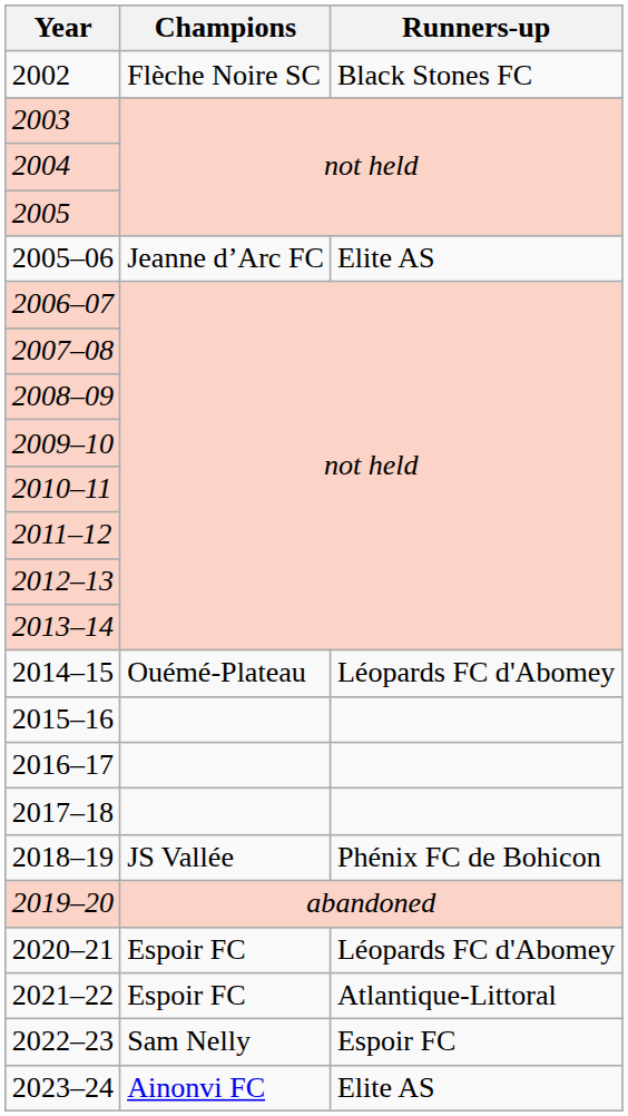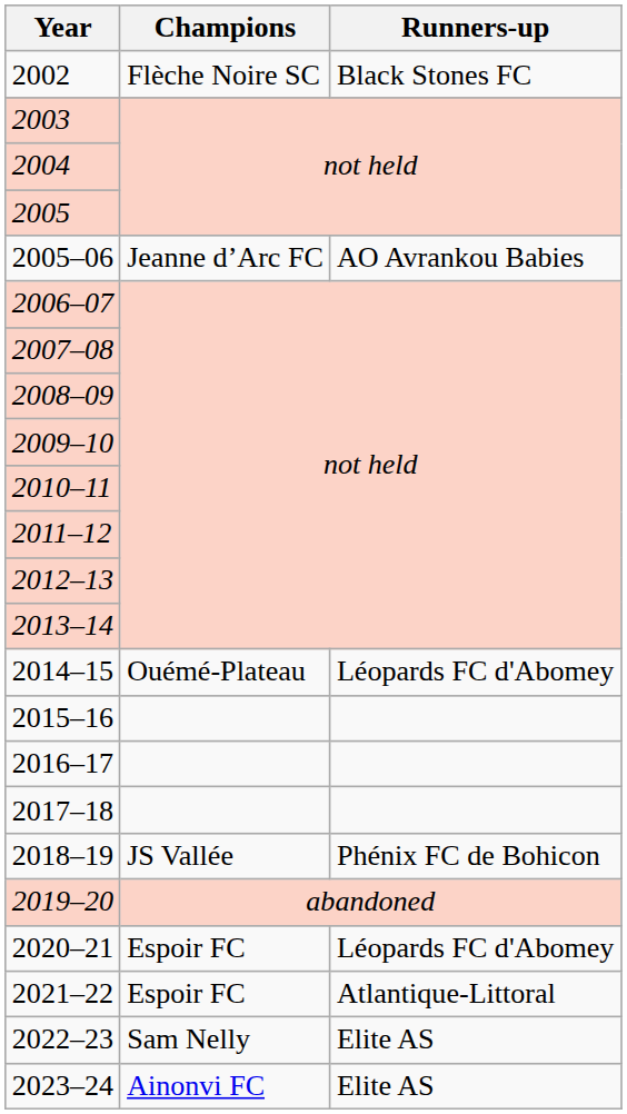2005–06 | Runners-up: Elite AS -> AO Avrankou Babies
2022–23 | Runners-up: Espoir FC -> Elite AS
